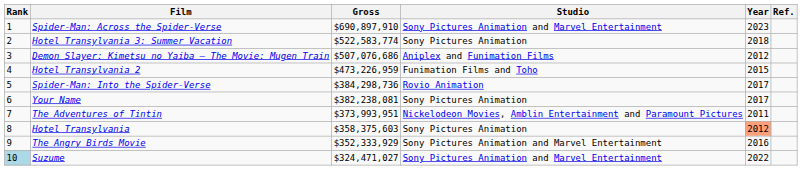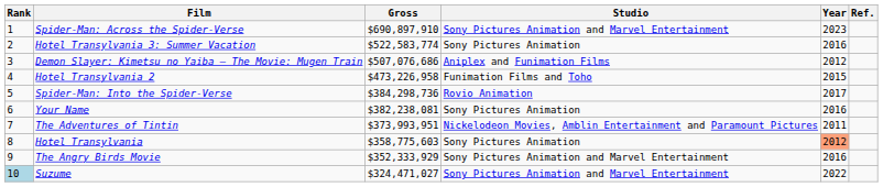Hotel Transylvania 3: Summer Vacation | Year: 2018 -> 2016
Hotel Transylvania 2 | Gross: $473,226,959 -> $473,226,958
Your Name | Year: 2017 -> 2016
Hotel Transylvania | Gross: $358,375,603 -> $358,775,603
